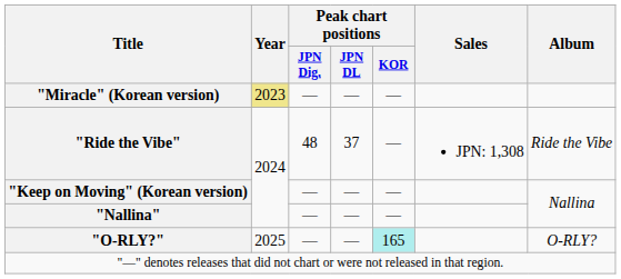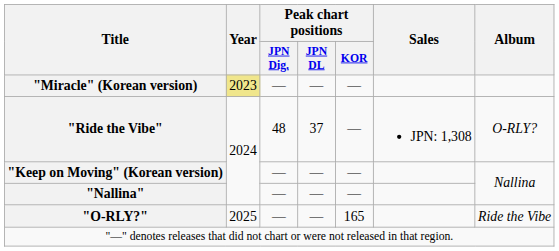"Ride the Vibe" | Album: Ride the Vibe -> O-RLY?
"O-RLY?" | Peak chart positions / KOR: paleturquoise background -> no background
"O-RLY?" | Album: O-RLY? -> Ride the Vibe
